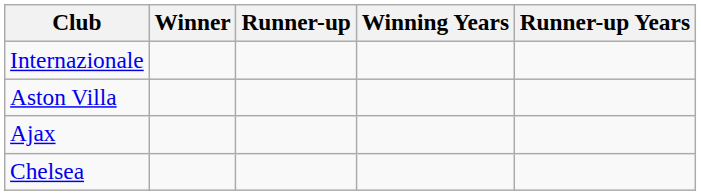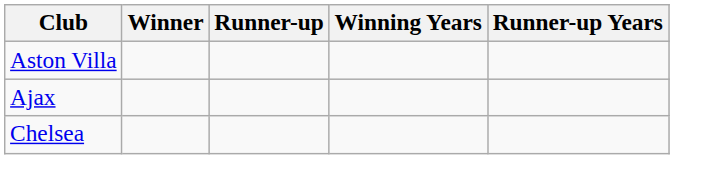- row: Internazionale
